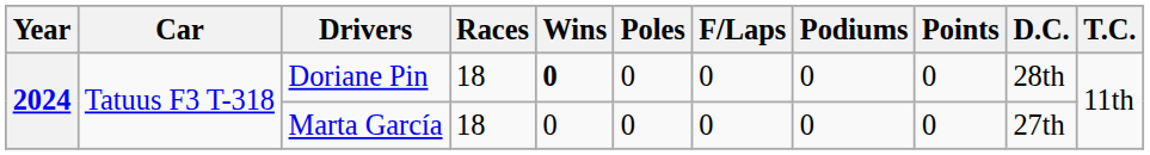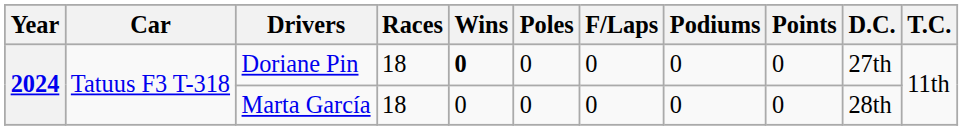Doriane Pin | D.C.: 28th -> 27th
Marta García | D.C.: 27th -> 28th
